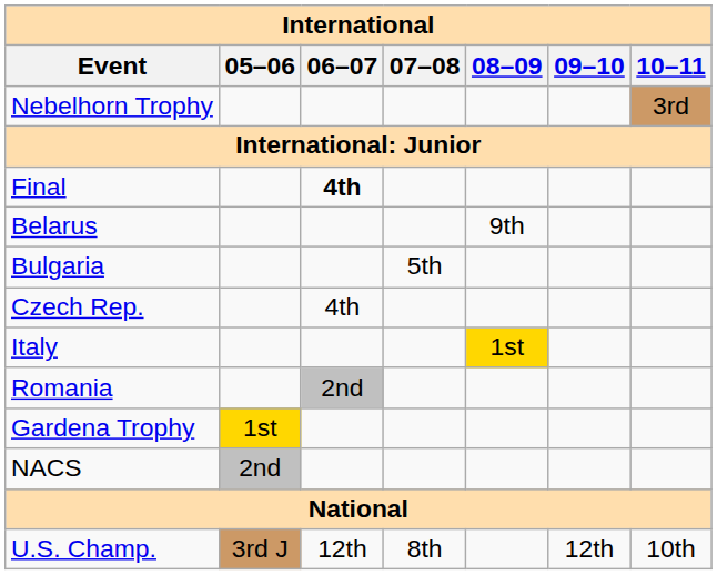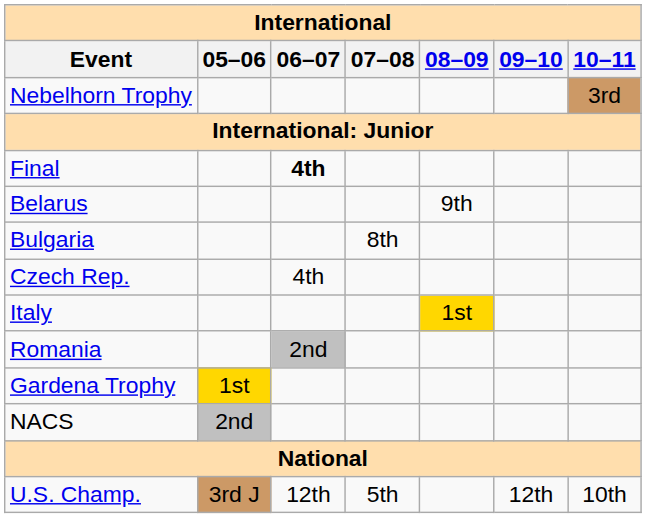Bulgaria | 07–08: 5th -> 8th
U.S. Champ. | 07–08: 8th -> 5th
